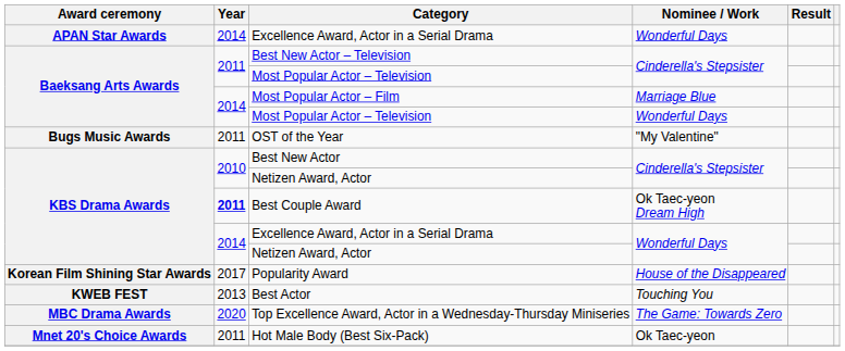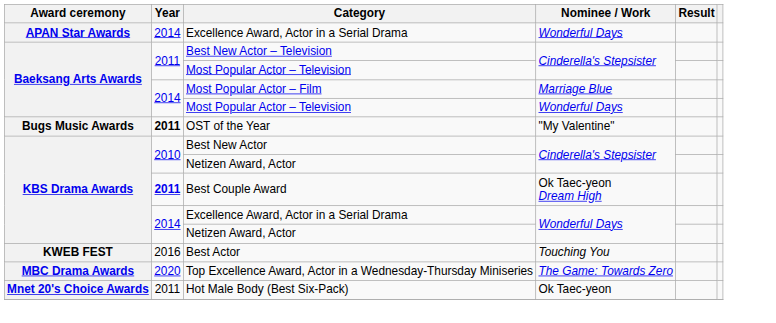OST of the Year | Year: normal -> bold
- row: Korean Film Shining Star Awards | 2017 | Popularity Award | House of the Disappeared
Best Actor | Year: 2013 -> 2016
